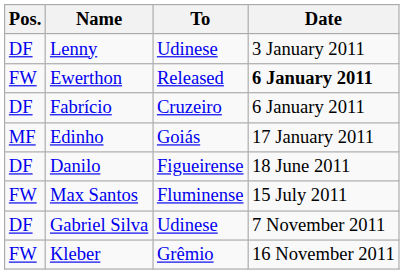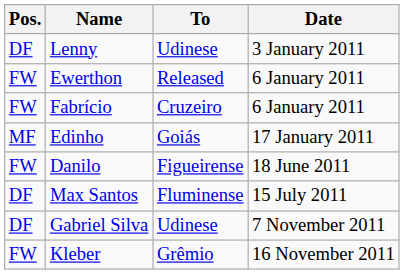Ewerthon | Date: bold -> normal
Fabrício | Pos.: DF -> FW
Danilo | Pos.: DF -> FW
Max Santos | Pos.: FW -> DF
